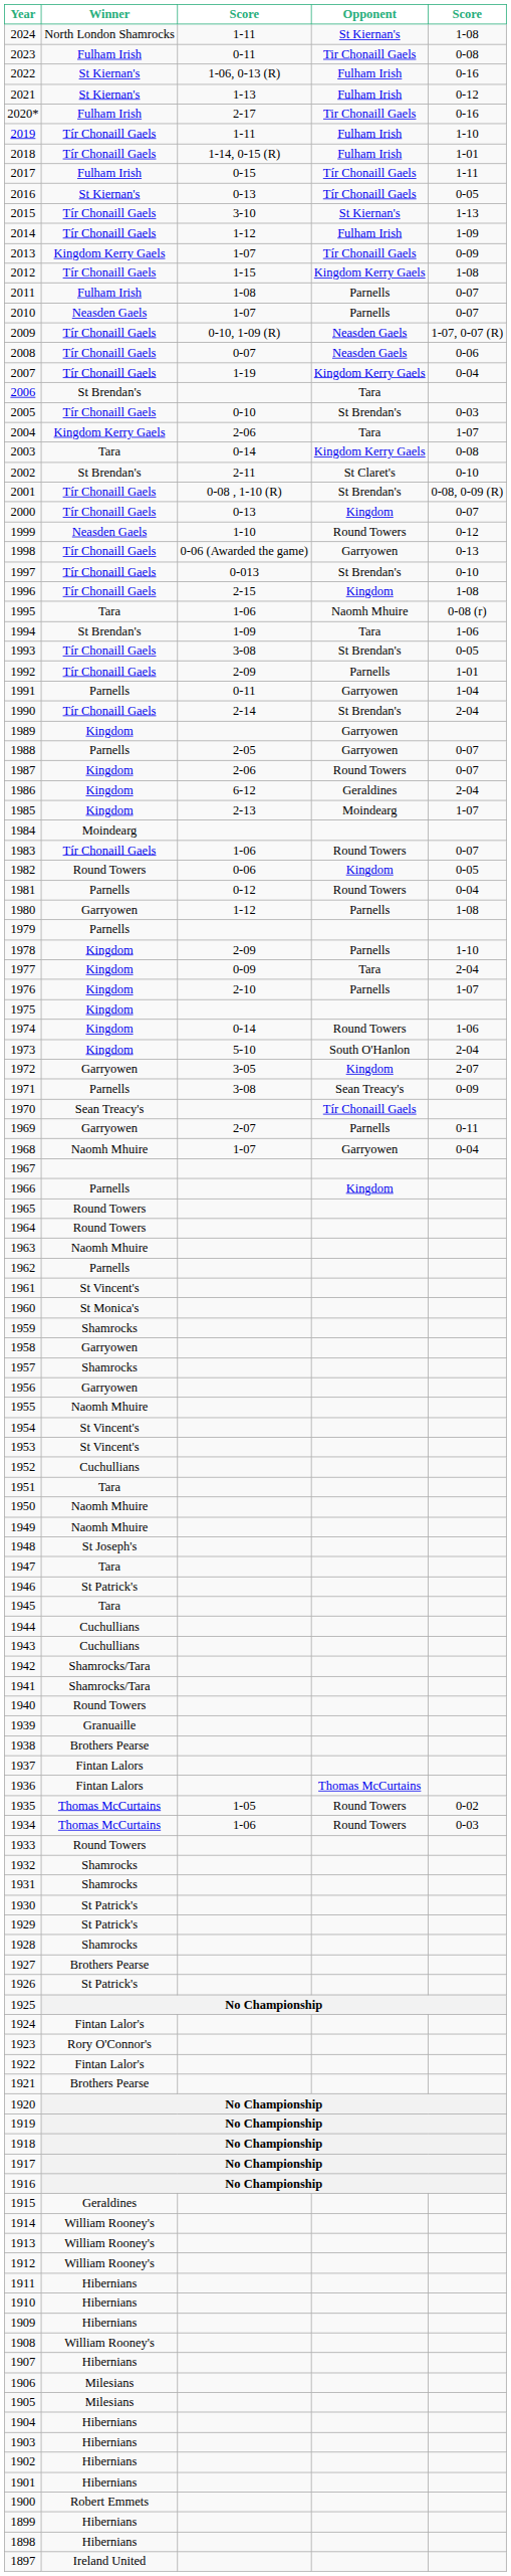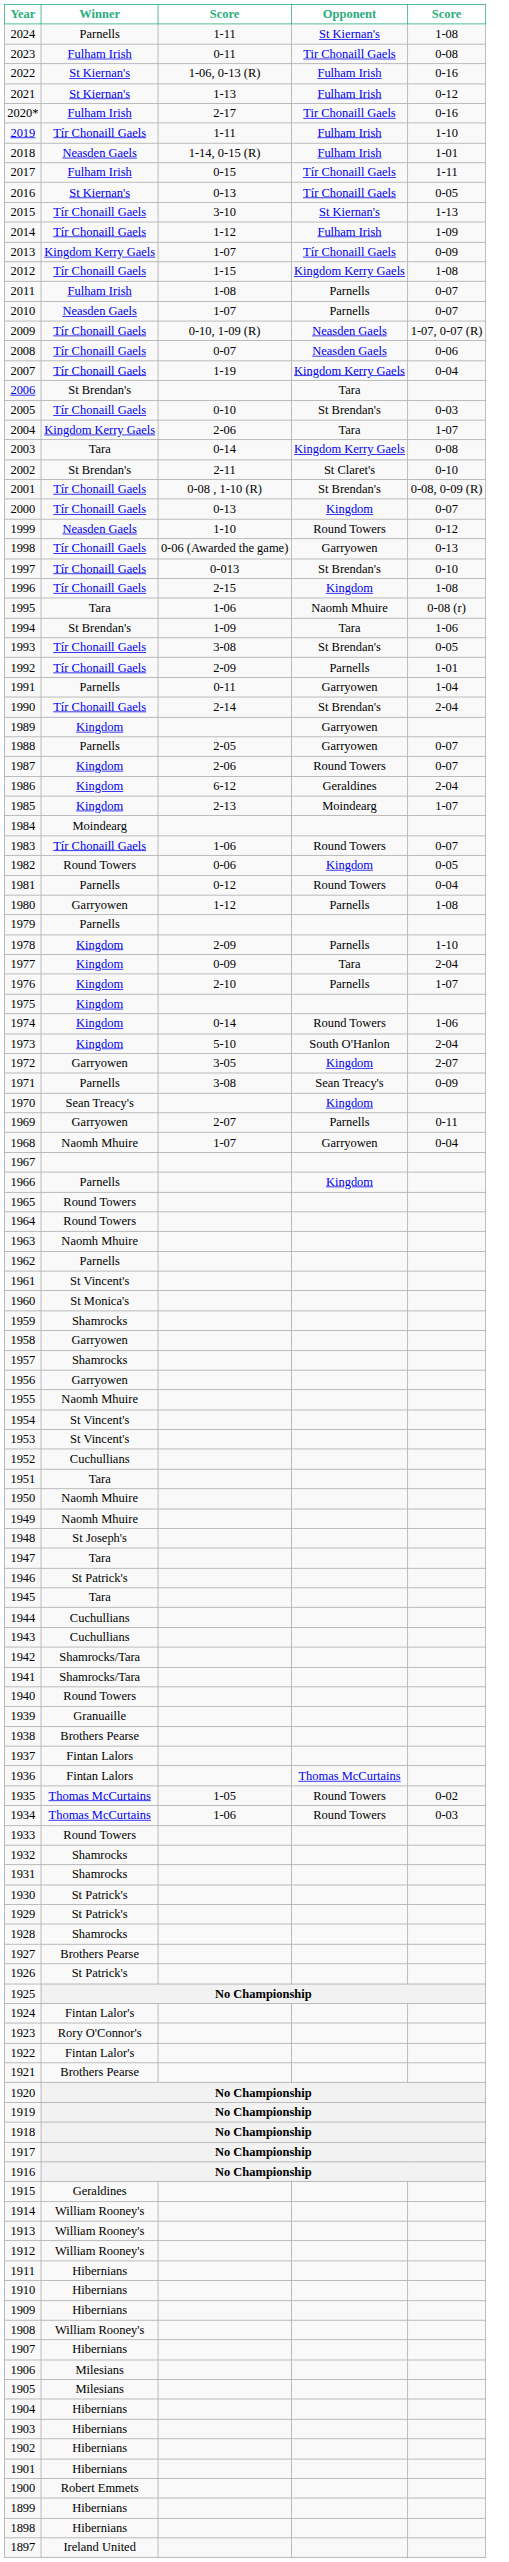2024 | Winner: North London Shamrocks -> Parnells
2018 | Winner: Tír Chonaill Gaels -> Neasden Gaels
1970 | Opponent: Tír Chonaill Gaels -> Kingdom
